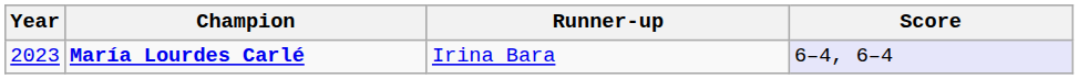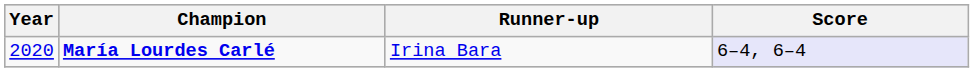María Lourdes Carlé | Year: 2023 -> 2020
